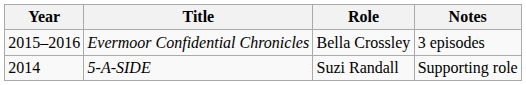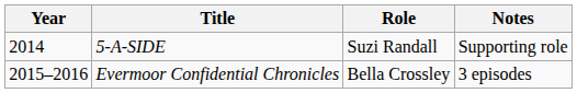rows swapped: 5-A-SIDE <-> Evermoor Confidential Chronicles
